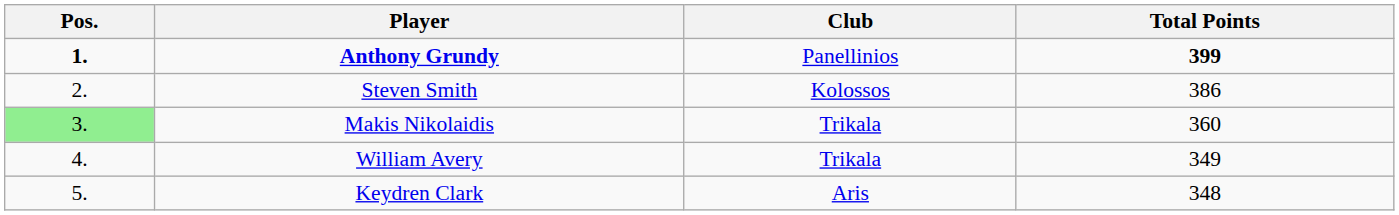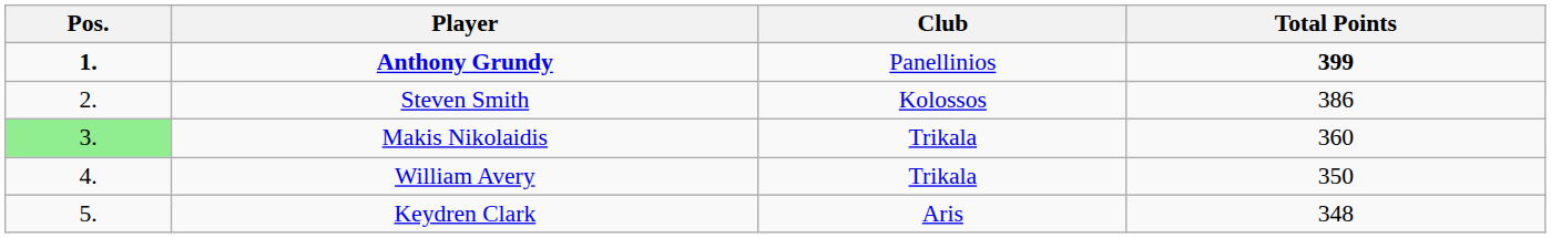William Avery | Total Points: 349 -> 350
